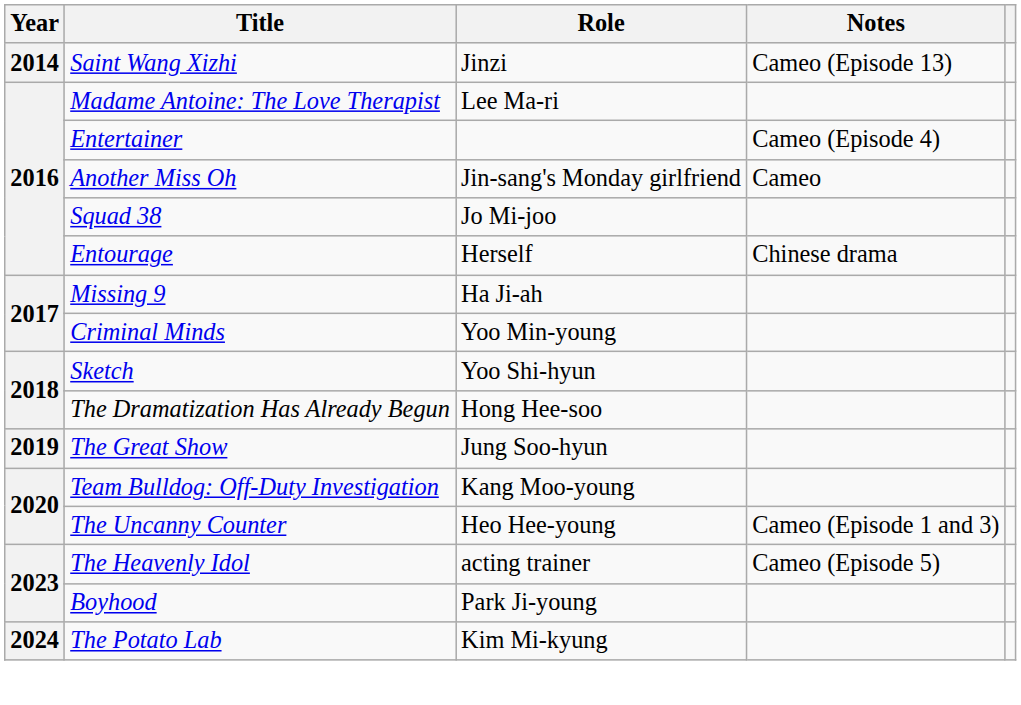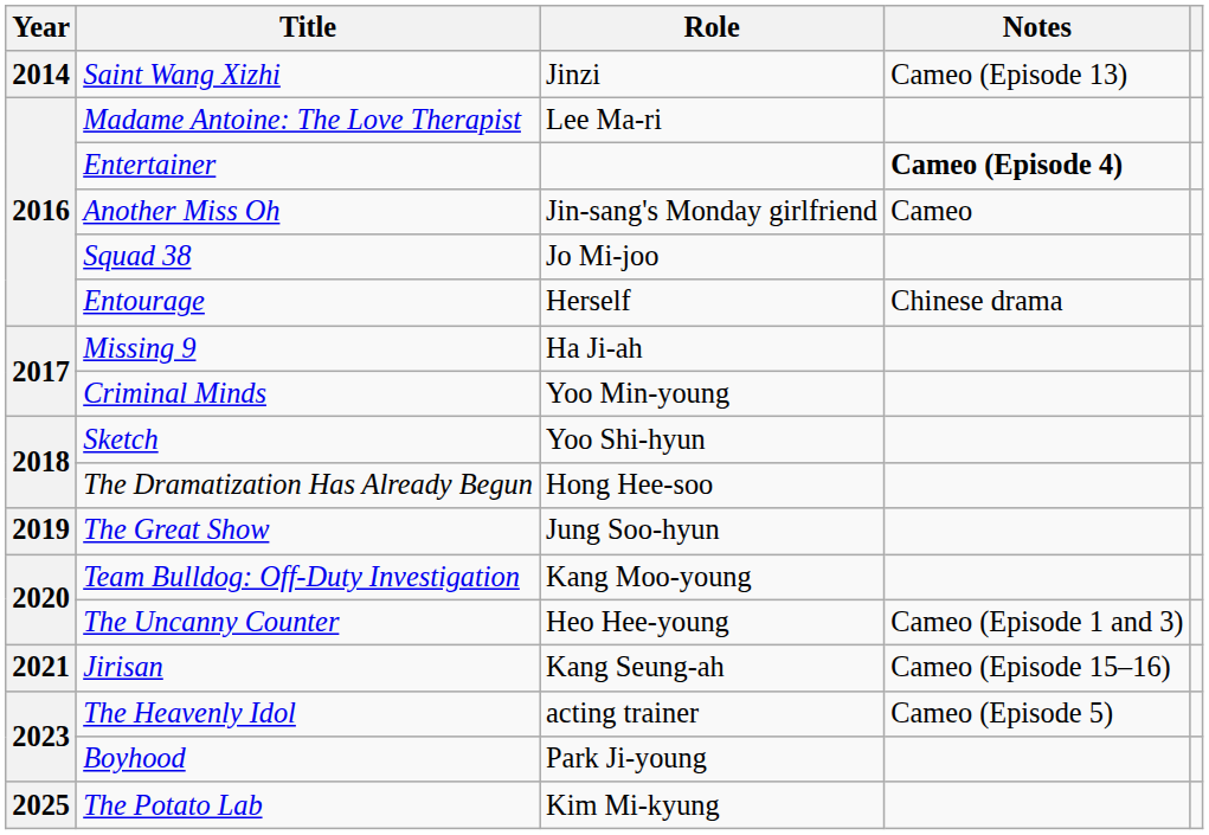Entertainer | Notes: normal -> bold
+ row: 2021 | Jirisan | Kang Seung-ah | Cameo (Episode 15–16)
The Potato Lab | Year: 2024 -> 2025
